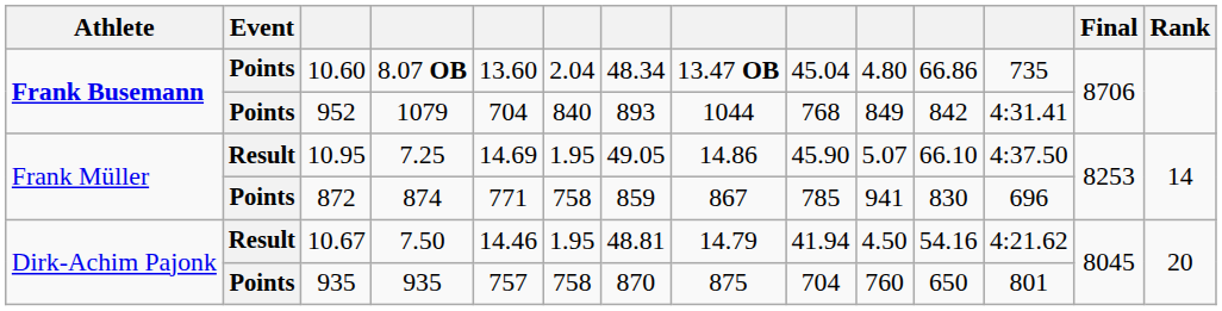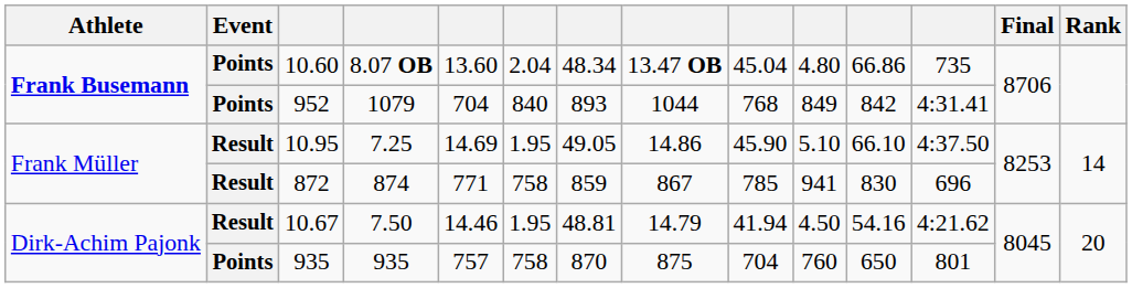10.95 | column 10: 5.07 -> 5.10
872 | Event: Points -> Result
